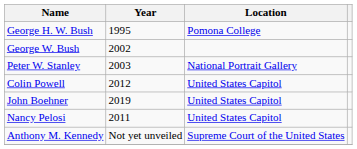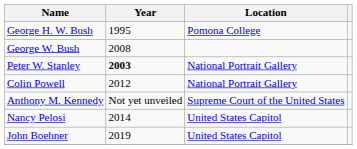George W. Bush | Year: 2002 -> 2008
Peter W. Stanley | Year: normal -> bold
Colin Powell | Location: United States Capitol -> National Portrait Gallery
rows swapped: John Boehner <-> Anthony M. Kennedy
Nancy Pelosi | Year: 2011 -> 2014
